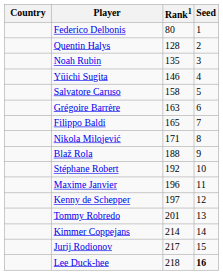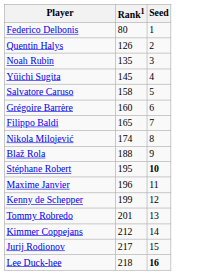- column: Country
Quentin Halys | Rank1: 128 -> 126
Yūichi Sugita | Rank1: 146 -> 145
Grégoire Barrère | Rank1: 163 -> 160
Nikola Milojević | Rank1: 171 -> 174
Stéphane Robert | Rank1: 192 -> 195
Stéphane Robert | Seed: normal -> bold
Kenny de Schepper | Rank1: 197 -> 199
Kimmer Coppejans | Rank1: 214 -> 212
